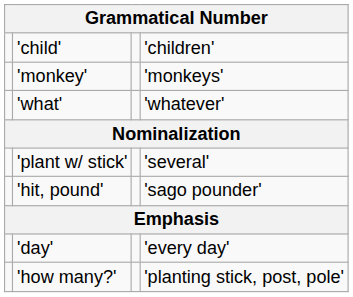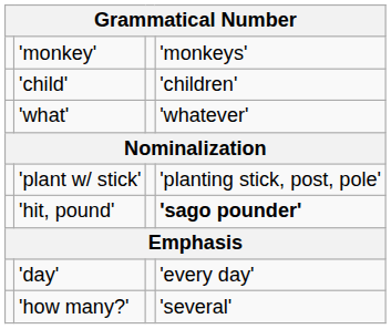rows swapped: 'child' <-> 'monkey'
'plant w/ stick' | column 4: 'several' -> 'planting stick, post, pole'
'hit, pound' | column 4: normal -> bold
'how many?' | column 4: 'planting stick, post, pole' -> 'several'
